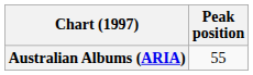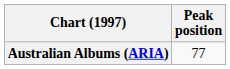Australian Albums (ARIA) | Peak position: 55 -> 77
